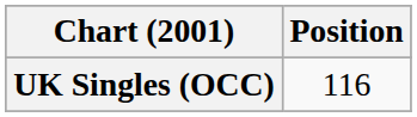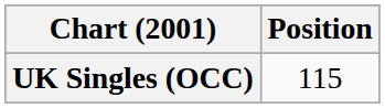UK Singles (OCC) | Position: 116 -> 115
